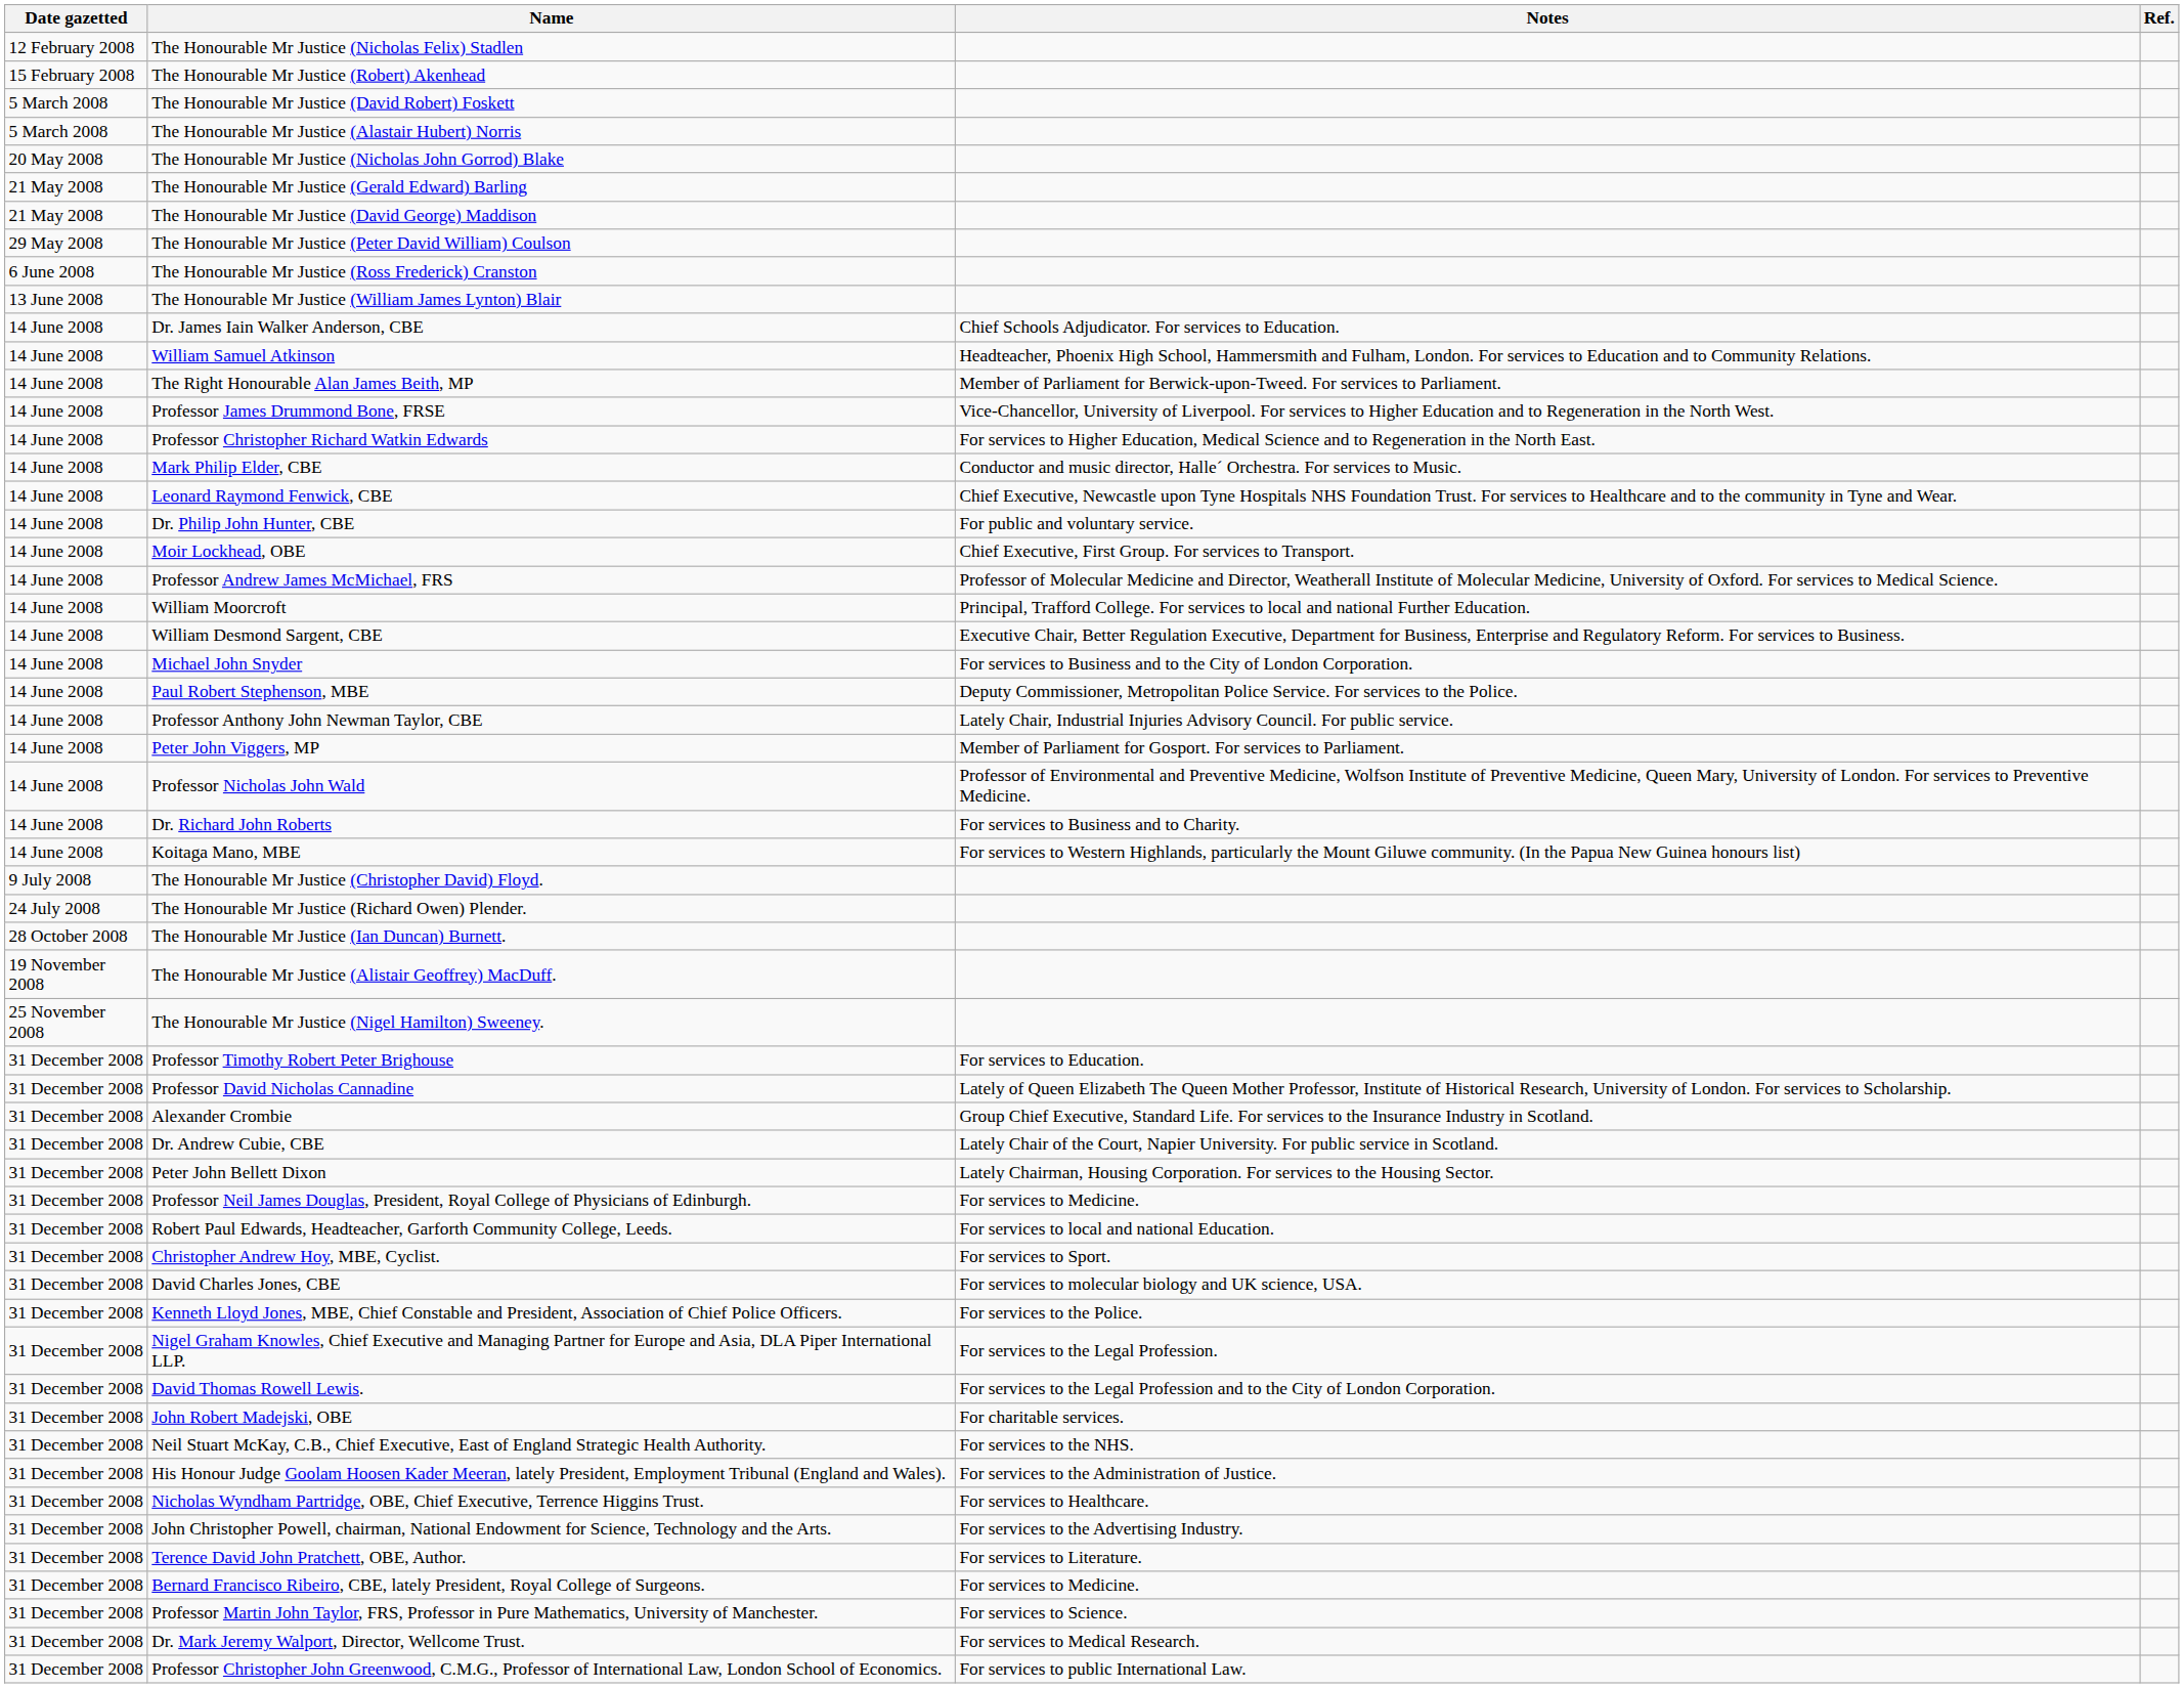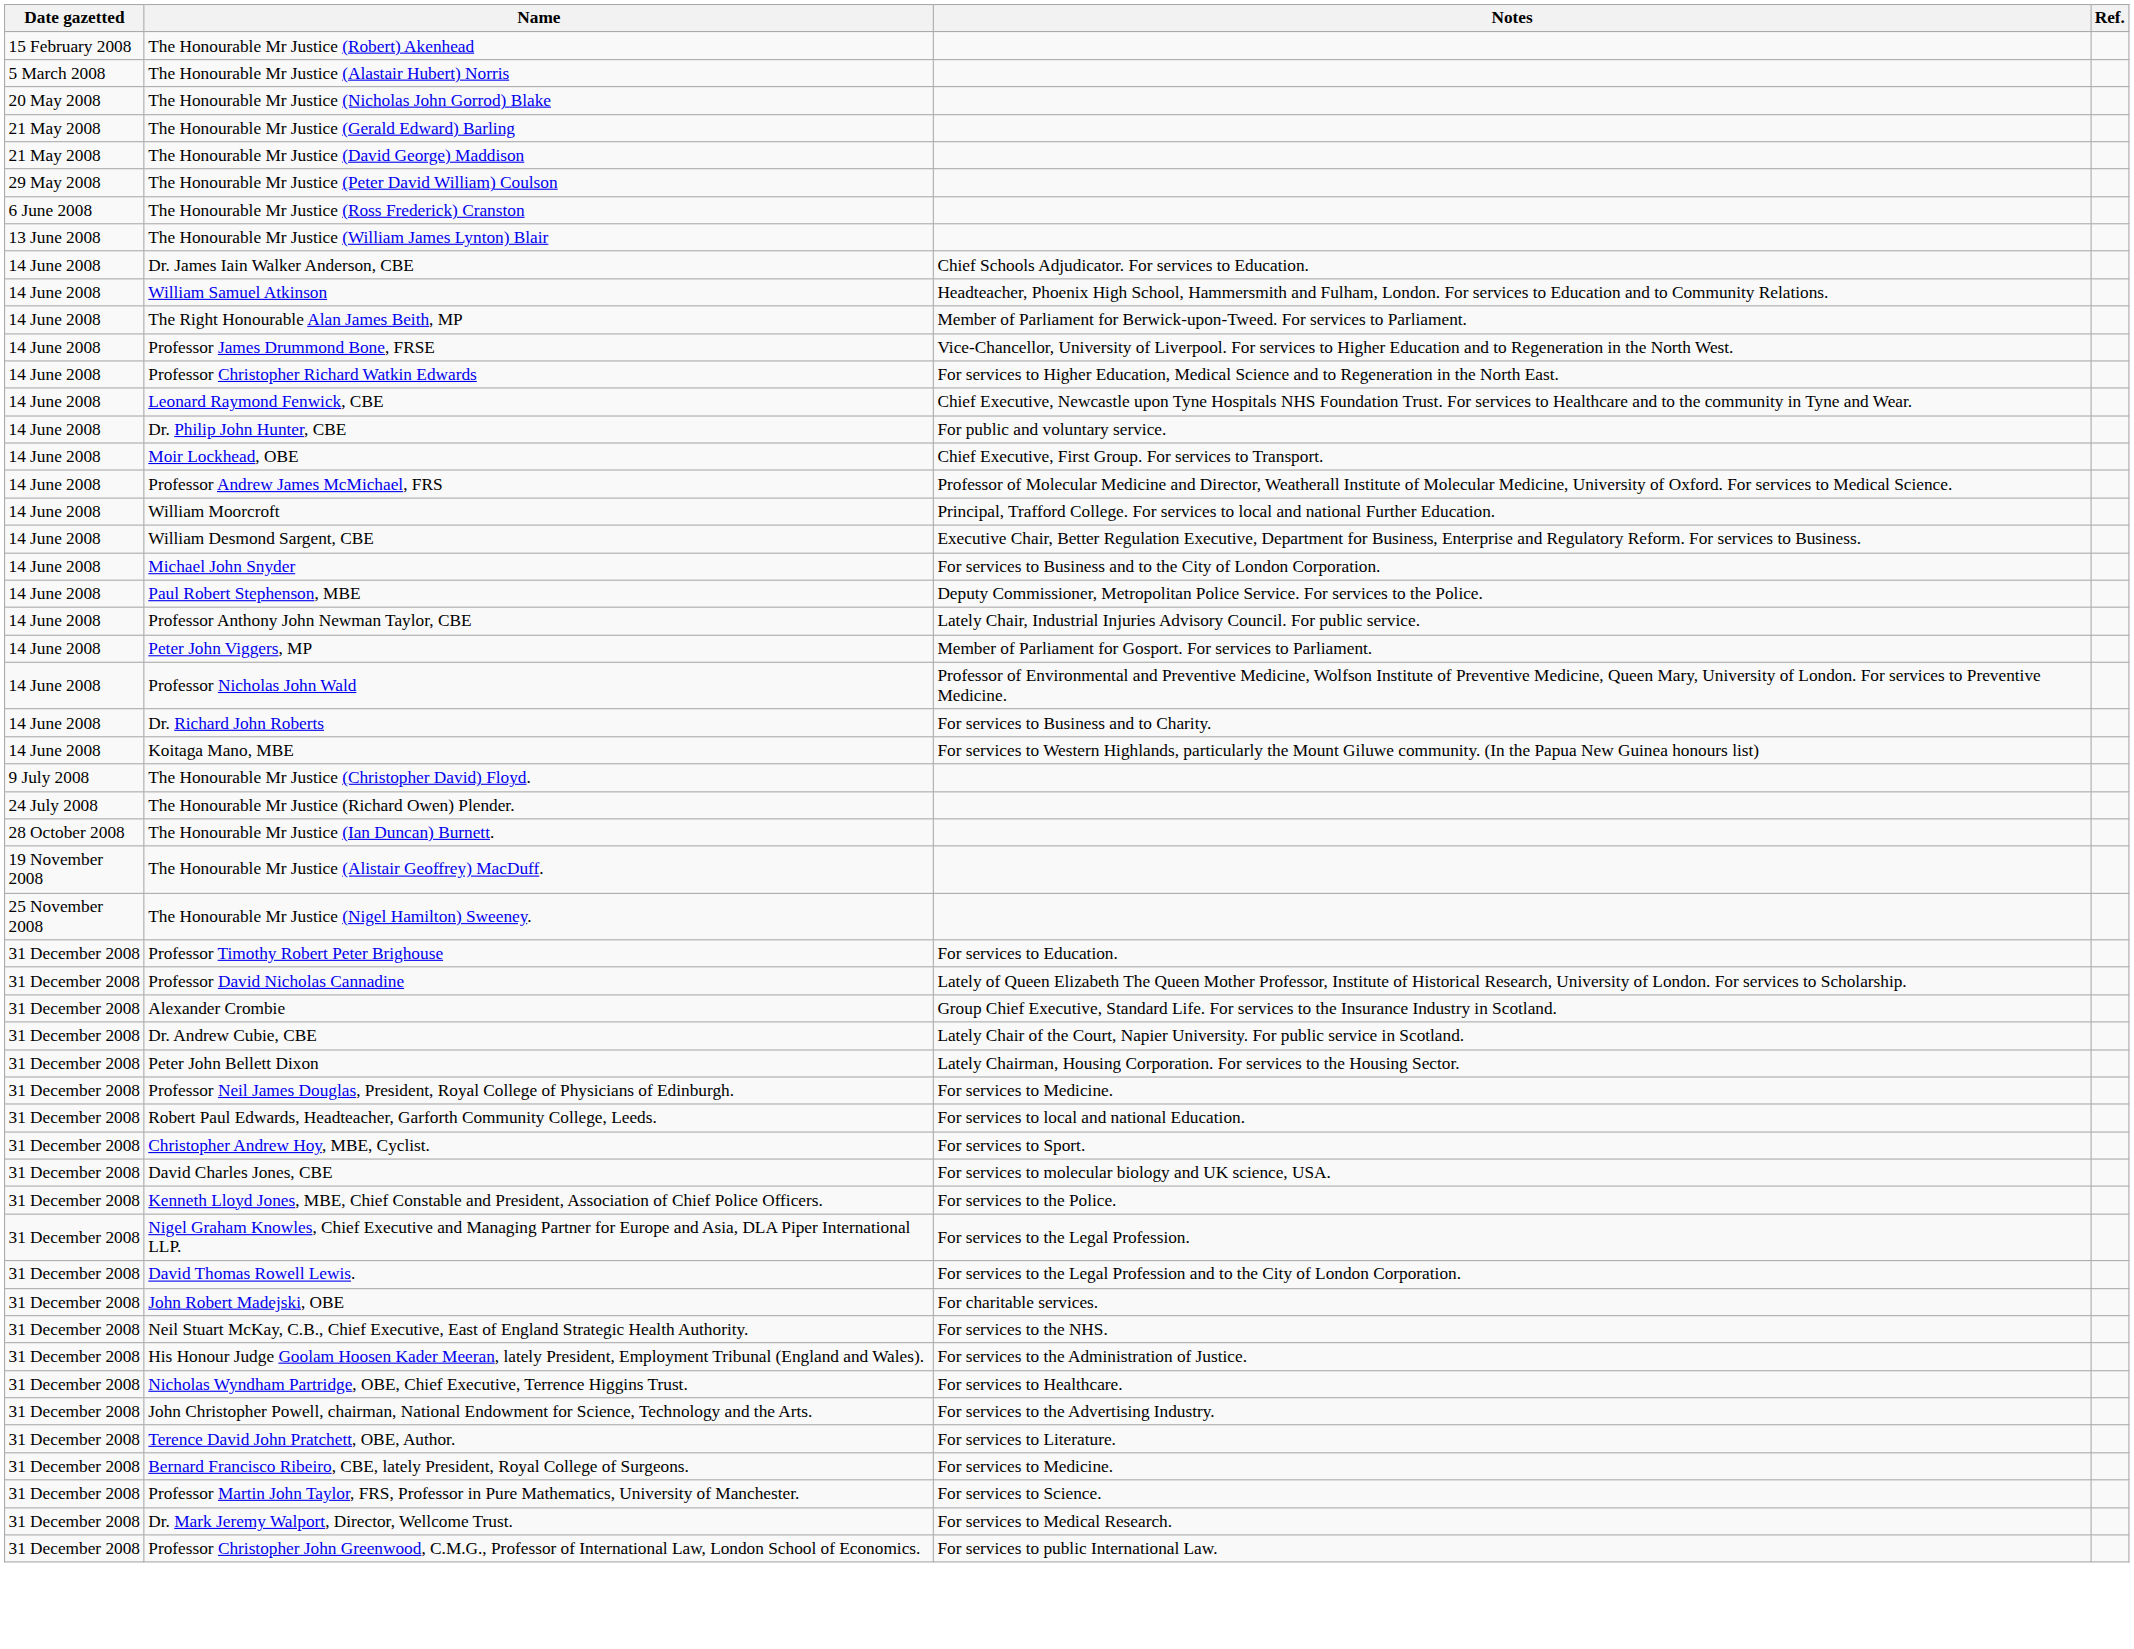- row: 12 February 2008 | The Honourable Mr Justice (Nicholas Felix) Stadlen
- row: 5 March 2008 | The Honourable Mr Justice (David Robert) Foskett
- row: 14 June 2008 | Mark Philip Elder, CBE | Conductor and music director, Halle´ Orchestra. For services to Music.
